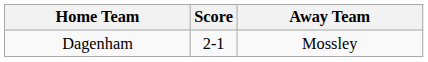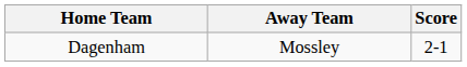columns swapped: Score <-> Away Team
